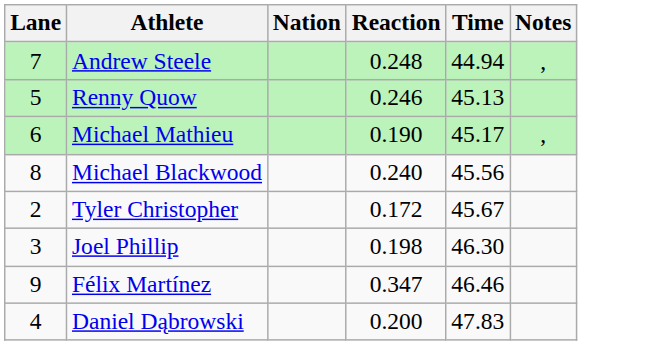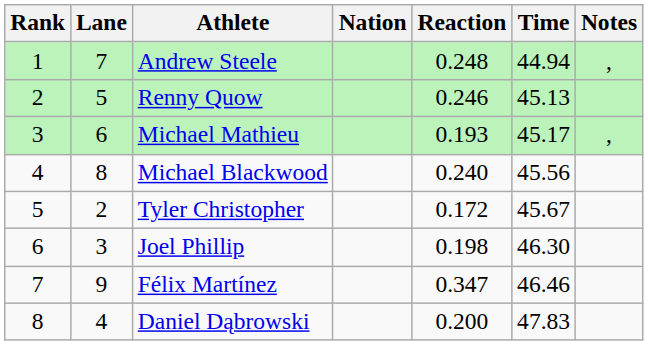+ column: Rank | 1 | 2 | 3 | 4 | 5 | 6 | 7 | 8
Michael Mathieu | Reaction: 0.190 -> 0.193
